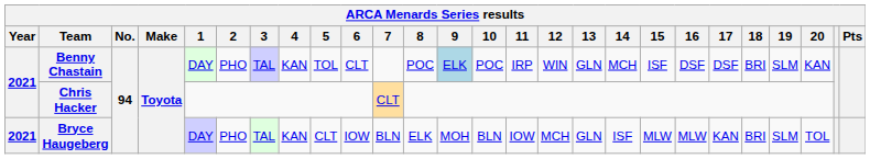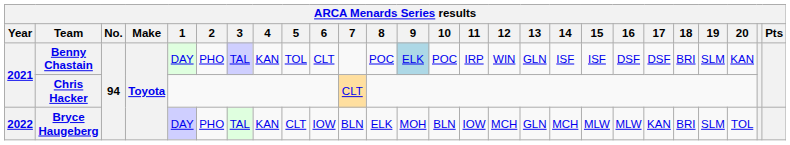Benny Chastain | 14: MCH -> ISF
Bryce Haugeberg | Year: 2021 -> 2022
Bryce Haugeberg | 14: ISF -> MCH
